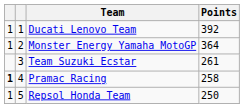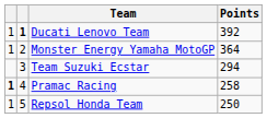Ducati Lenovo Team | column 2: normal -> bold
Team Suzuki Ecstar | Points: 261 -> 294
